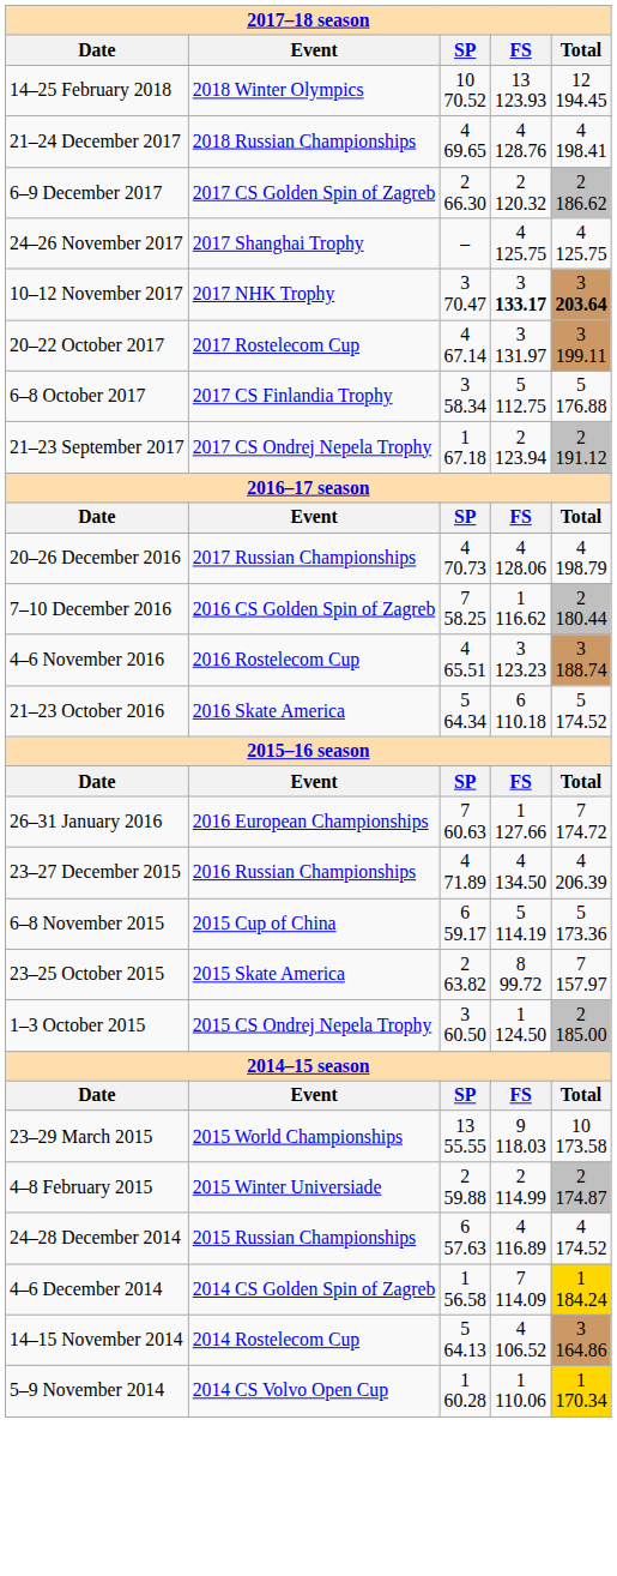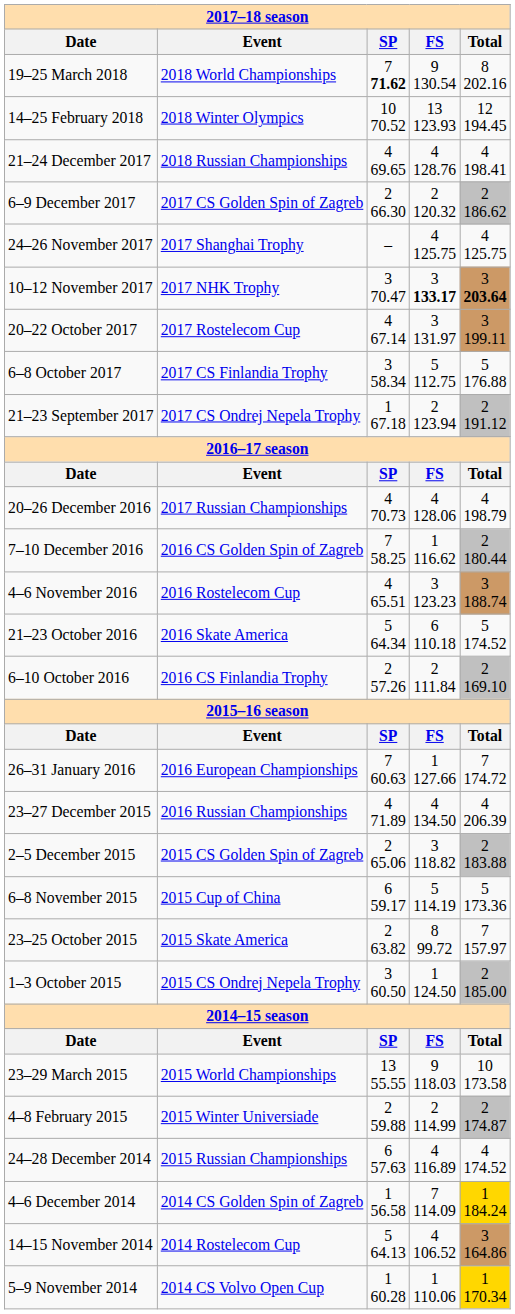+ row: 19–25 March 2018 | 2018 World Championships | 7 71.62 | 9 130.54 | 8 202.16
+ row: 6–10 October 2016 | 2016 CS Finlandia Trophy | 2 57.26 | 2 111.84 | 2 169.10
+ row: 2–5 December 2015 | 2015 CS Golden Spin of Zagreb | 2 65.06 | 3 118.82 | 2 183.88
